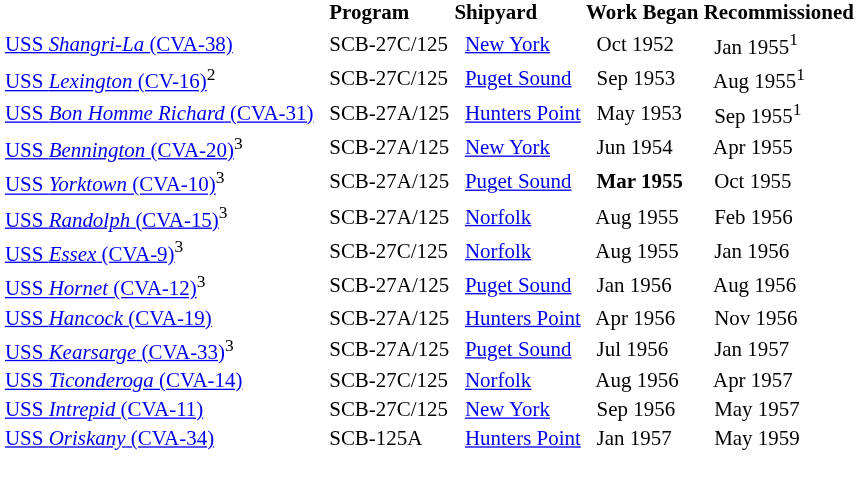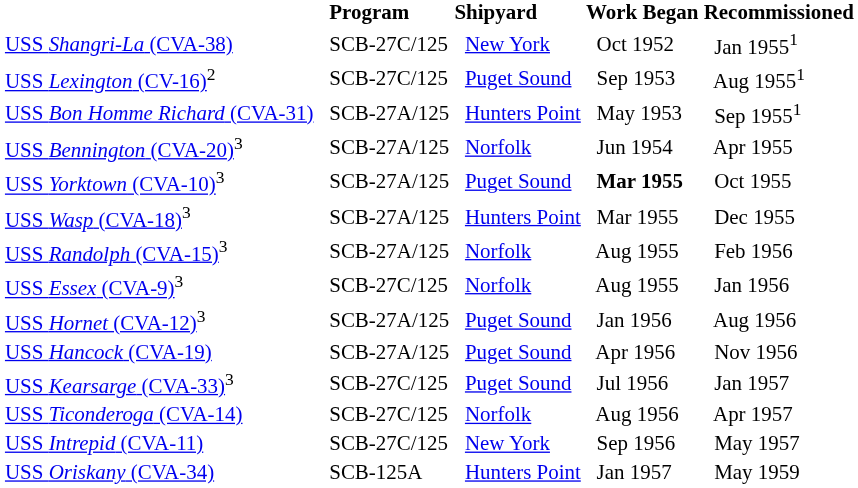USS Bennington (CVA-20)3 | Shipyard: New York -> Norfolk
+ row: USS Wasp (CVA-18)3 | SCB-27A/125 | Hunters Point | Mar 1955 | Dec 1955
USS Hancock (CVA-19) | Shipyard: Hunters Point -> Puget Sound
USS Kearsarge (CVA-33)3 | Program: SCB-27A/125 -> SCB-27C/125
